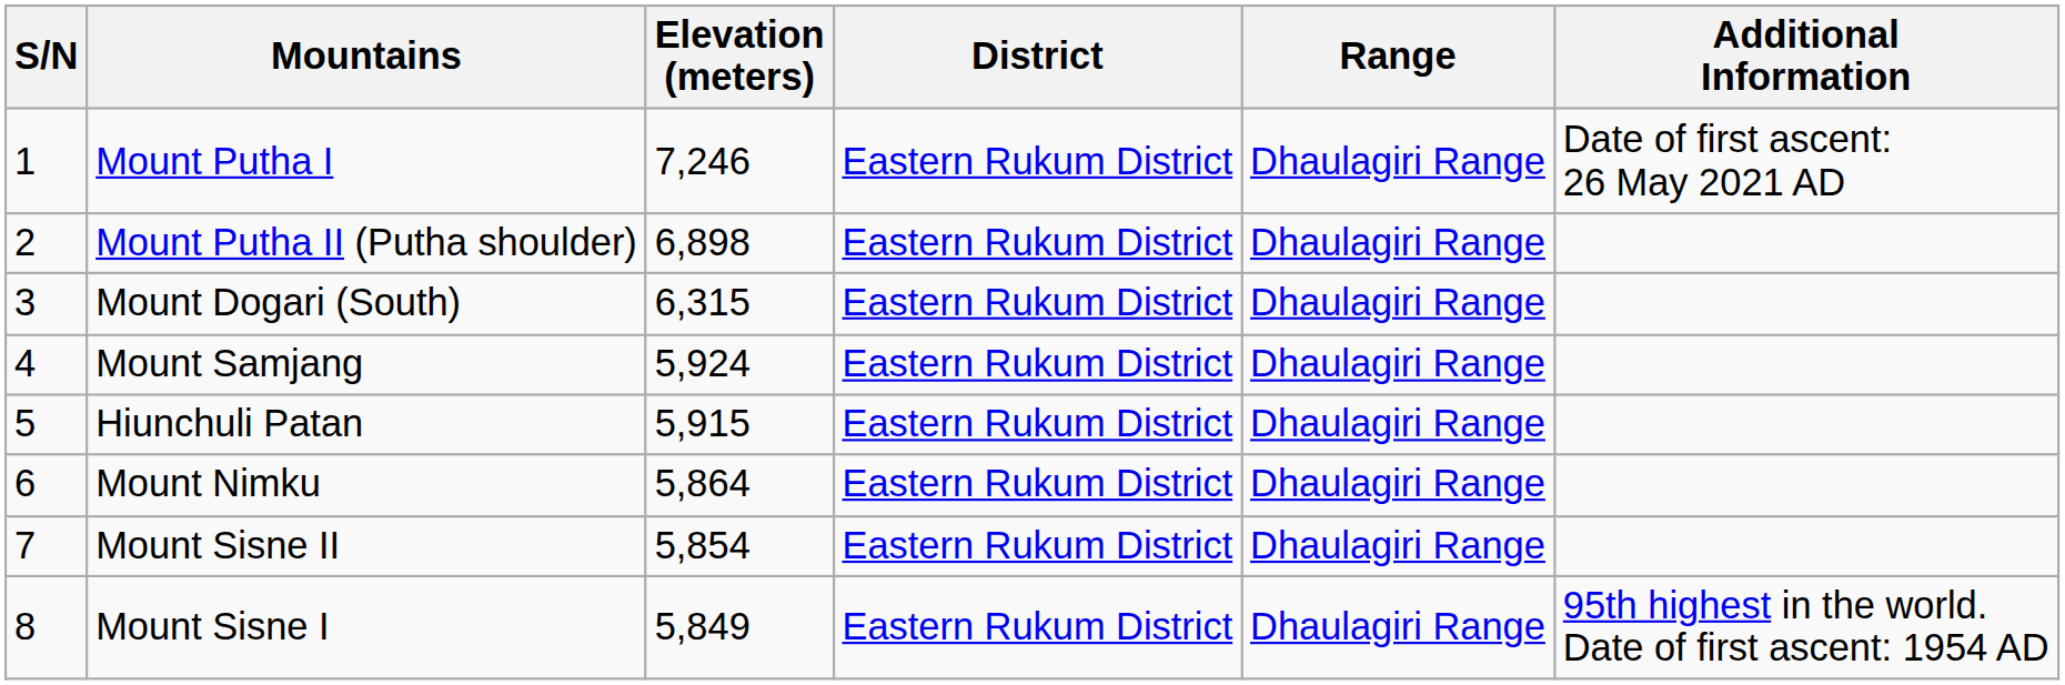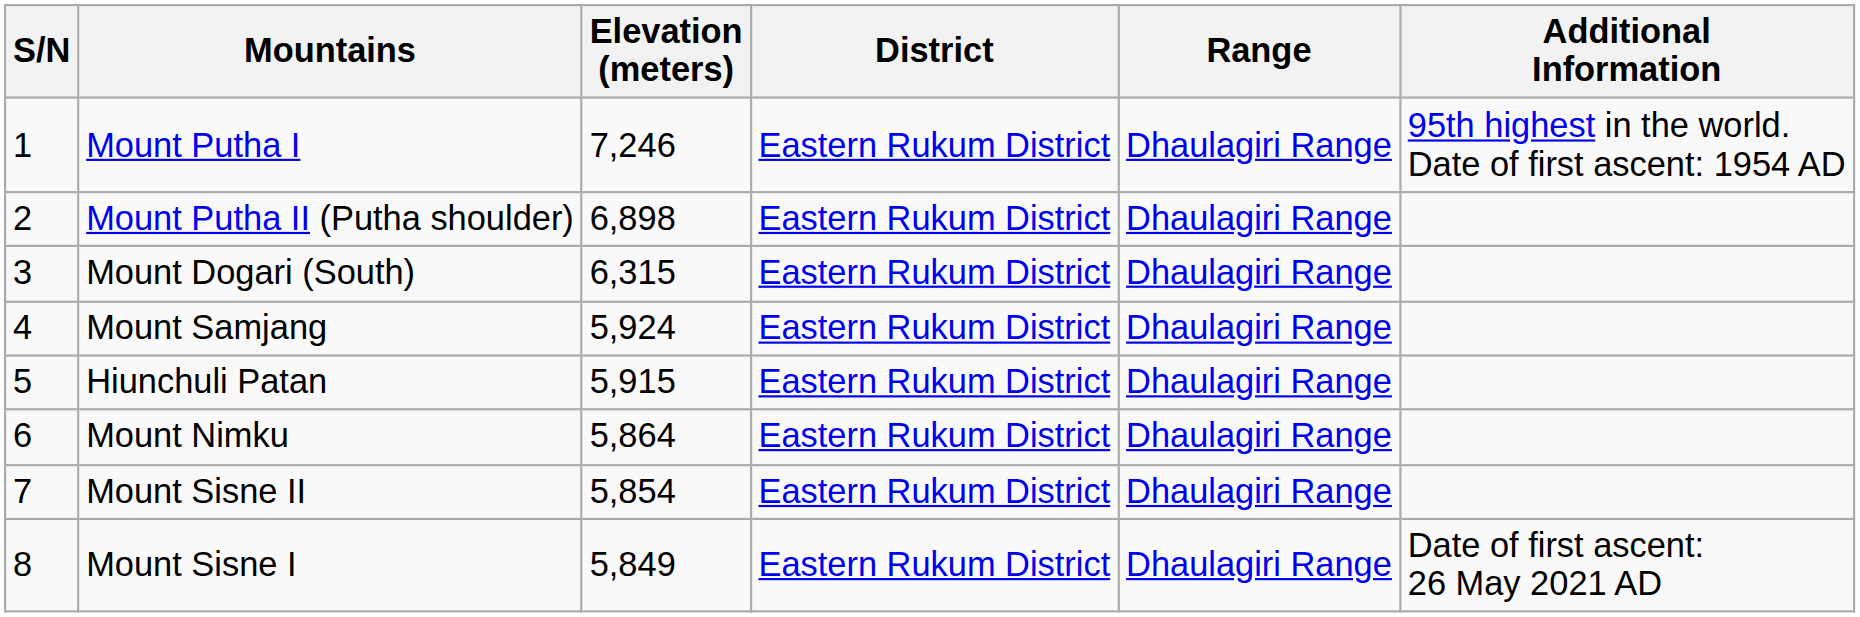Mount Putha I | Additional Information: Date of first ascent: 26 May 2021 AD -> 95th highest in the world. Date of first ascent: 1954 AD
Mount Sisne I | Additional Information: 95th highest in the world. Date of first ascent: 1954 AD -> Date of first ascent: 26 May 2021 AD
